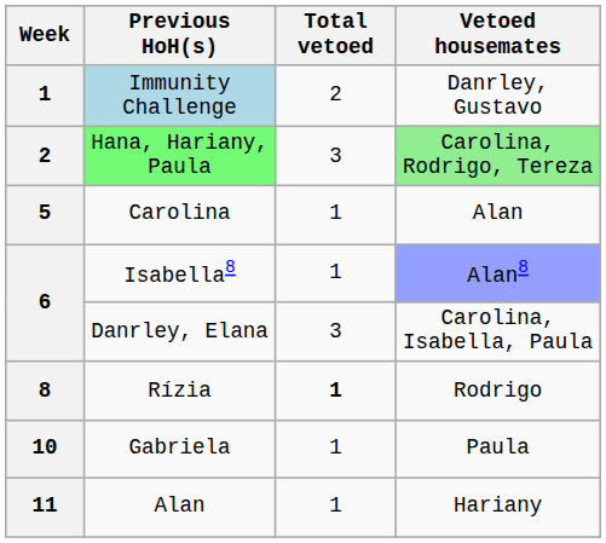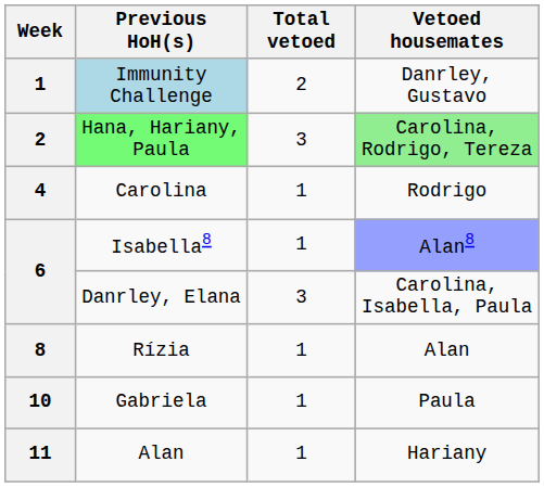Carolina | Week: 5 -> 4
Carolina | Vetoed housemates: Alan -> Rodrigo
Rízia | Total vetoed: bold -> normal
Rízia | Vetoed housemates: Rodrigo -> Alan
